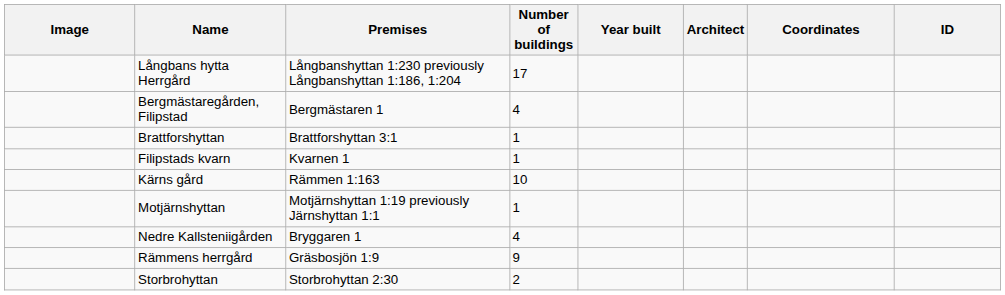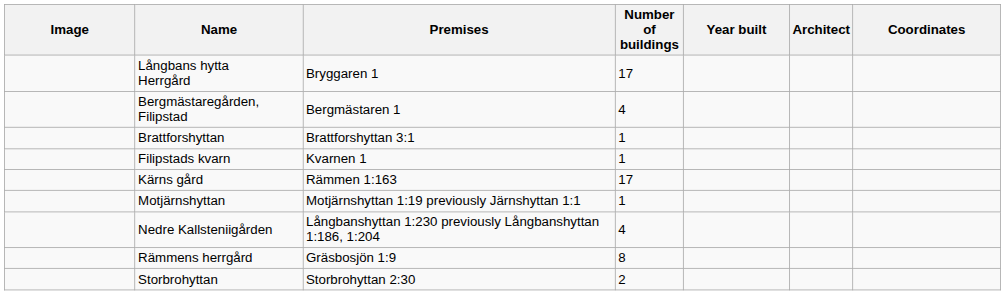- column: ID
Långbans hytta Herrgård | Premises: Långbanshyttan 1:230 previously Långbanshyttan 1:186, 1:204 -> Bryggaren 1
Kärns gård | Number of buildings: 10 -> 17
Nedre Kallsteniigården | Premises: Bryggaren 1 -> Långbanshyttan 1:230 previously Långbanshyttan 1:186, 1:204
Rämmens herrgård | Number of buildings: 9 -> 8
